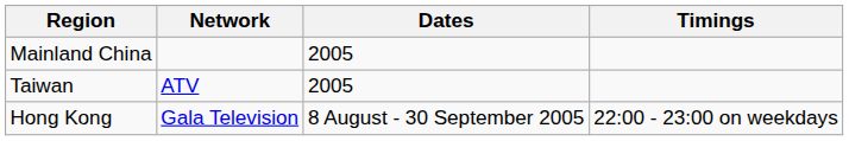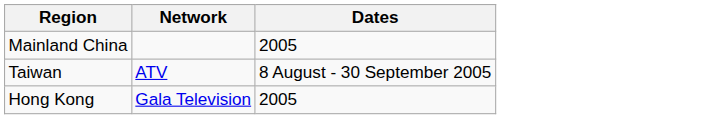- column: Timings | 22:00 - 23:00 on weekdays
Taiwan | Dates: 2005 -> 8 August - 30 September 2005
Hong Kong | Dates: 8 August - 30 September 2005 -> 2005
